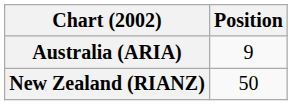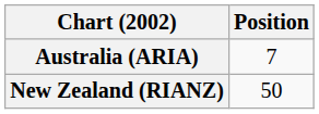Australia (ARIA) | Position: 9 -> 7
